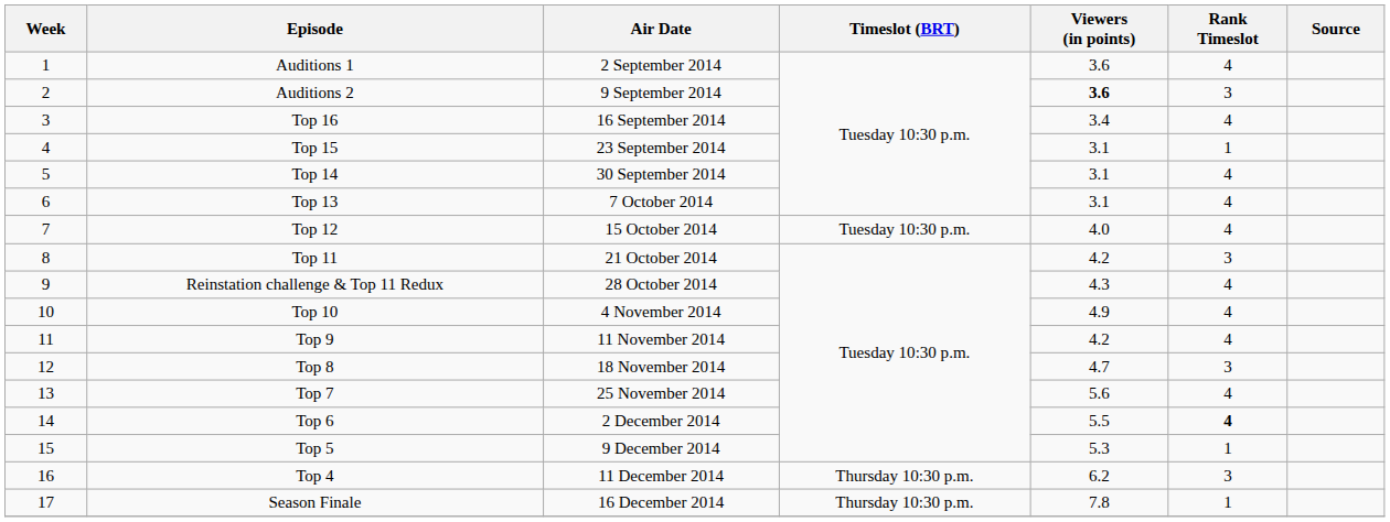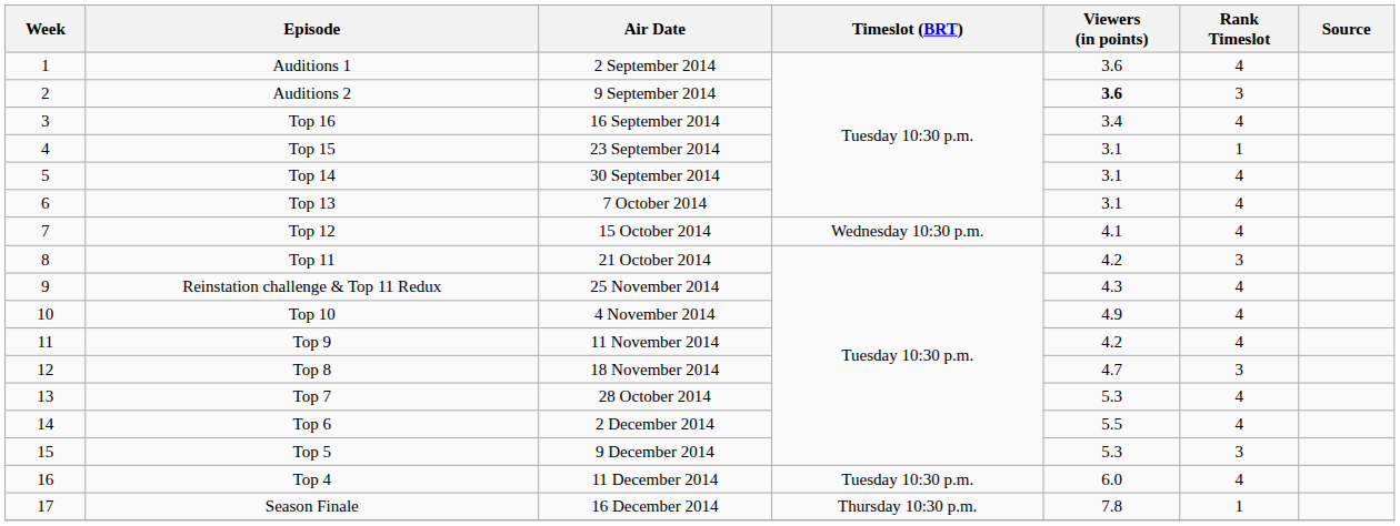Top 12 | Timeslot (BRT): Tuesday 10:30 p.m. -> Wednesday 10:30 p.m.
Top 12 | Viewers (in points): 4.0 -> 4.1
Reinstation challenge & Top 11 Redux | Air Date: 28 October 2014 -> 25 November 2014
Top 7 | Air Date: 25 November 2014 -> 28 October 2014
Top 7 | Viewers (in points): 5.6 -> 5.3
Top 6 | Rank Timeslot: bold -> normal
Top 5 | Rank Timeslot: 1 -> 3
Top 4 | Timeslot (BRT): Thursday 10:30 p.m. -> Tuesday 10:30 p.m.
Top 4 | Viewers (in points): 6.2 -> 6.0
Top 4 | Rank Timeslot: 3 -> 4
